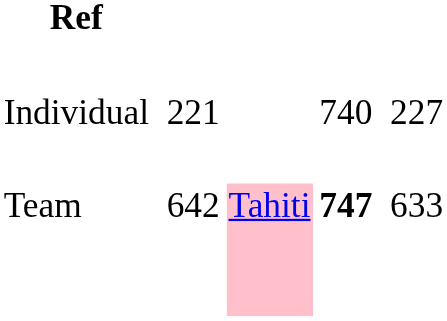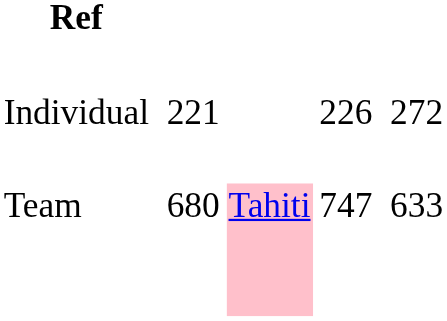Individual | column 5: 740 -> 226
Individual | column 7: 227 -> 272
Team | column 3: 642 -> 680
Team | column 5: bold -> normal
